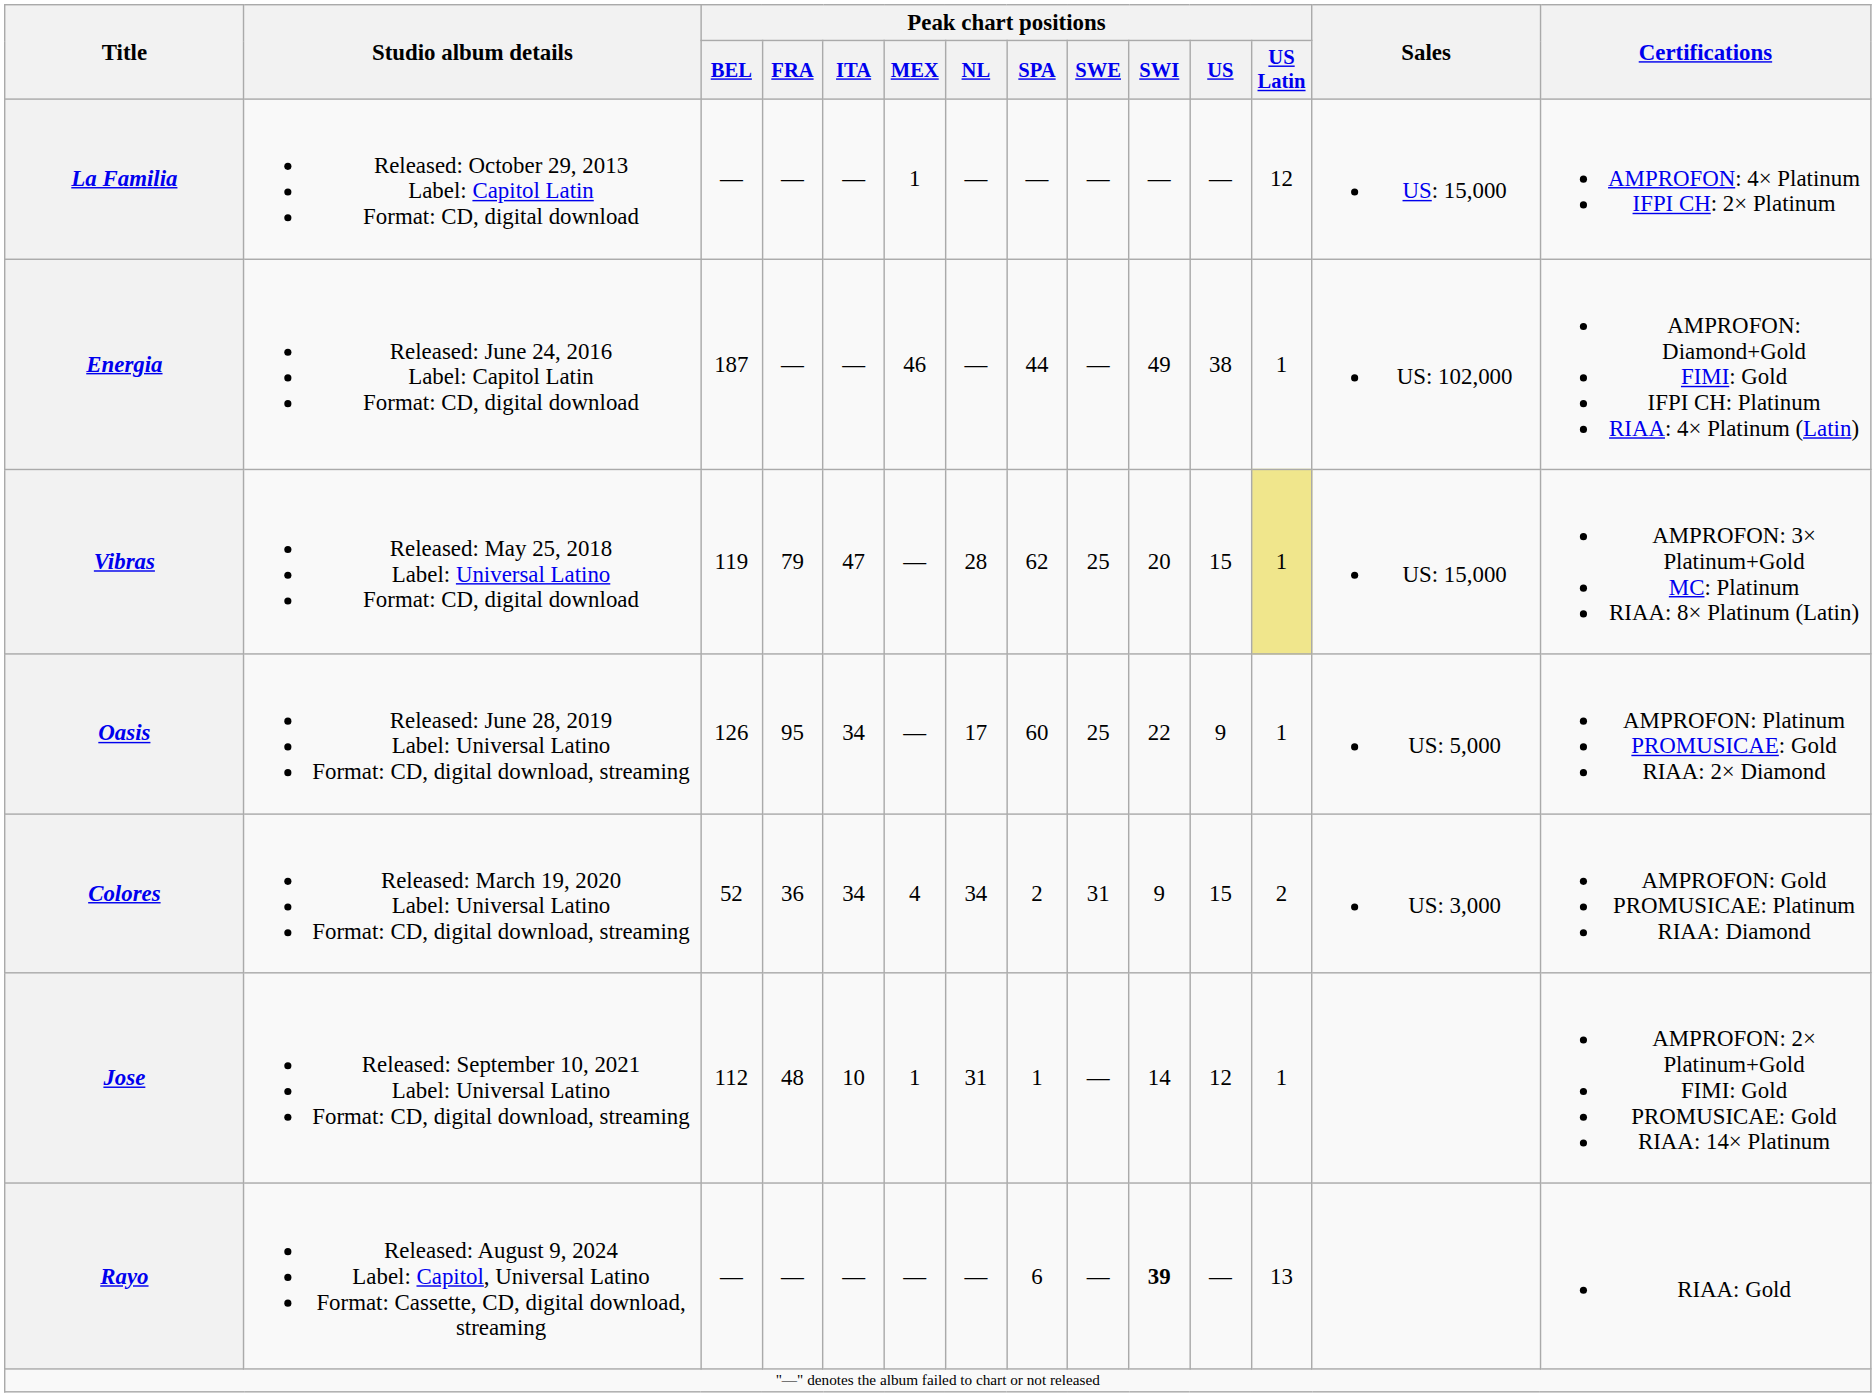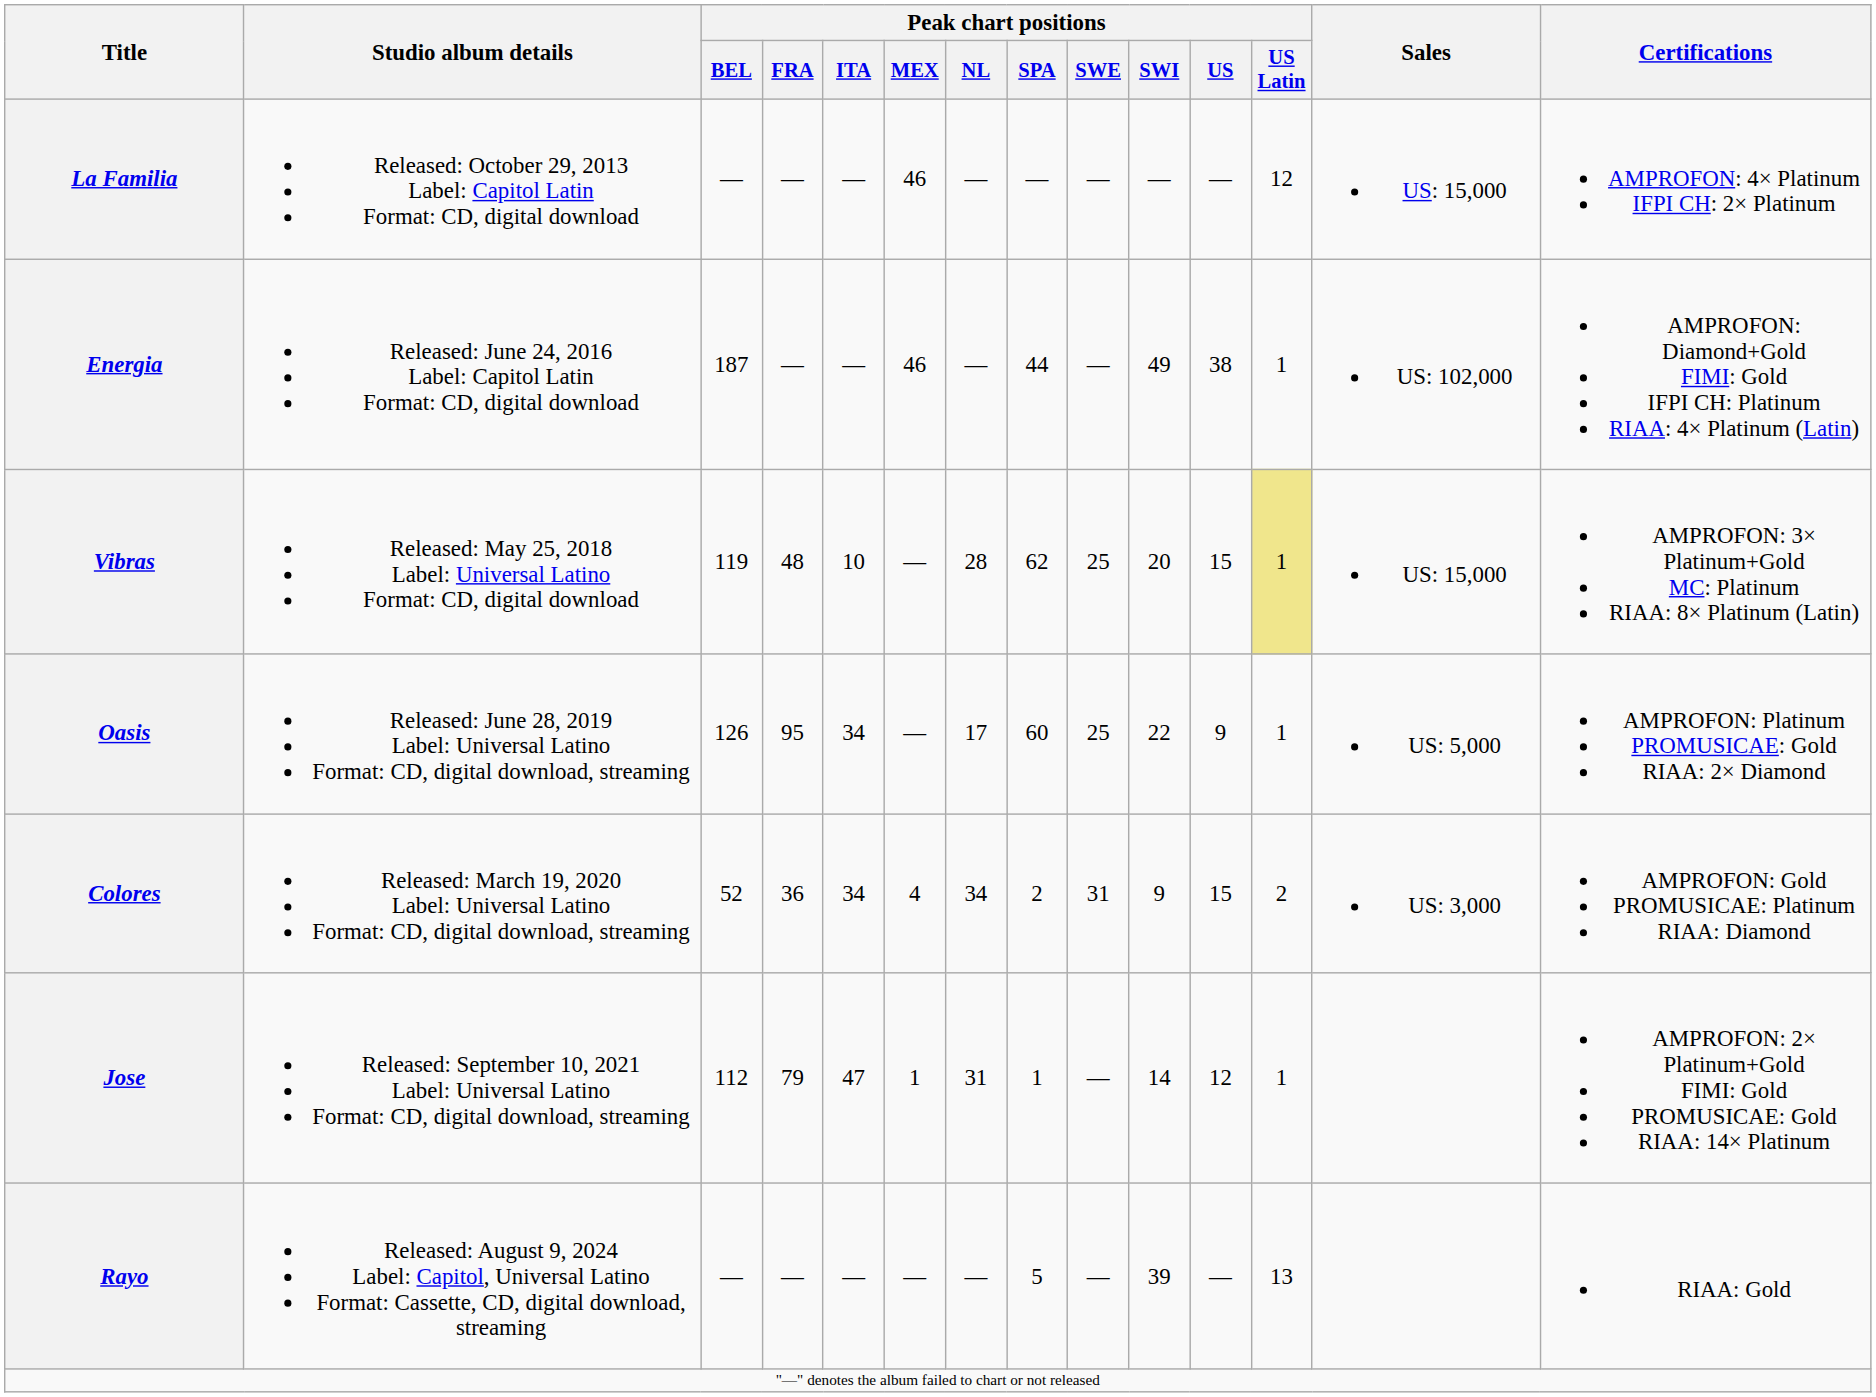La Familia | Peak chart positions / MEX: 1 -> 46
Vibras | Peak chart positions / FRA: 79 -> 48
Vibras | Peak chart positions / ITA: 47 -> 10
Jose | Peak chart positions / FRA: 48 -> 79
Jose | Peak chart positions / ITA: 10 -> 47
Rayo | Peak chart positions / SPA: 6 -> 5
Rayo | Peak chart positions / SWI: bold -> normal
